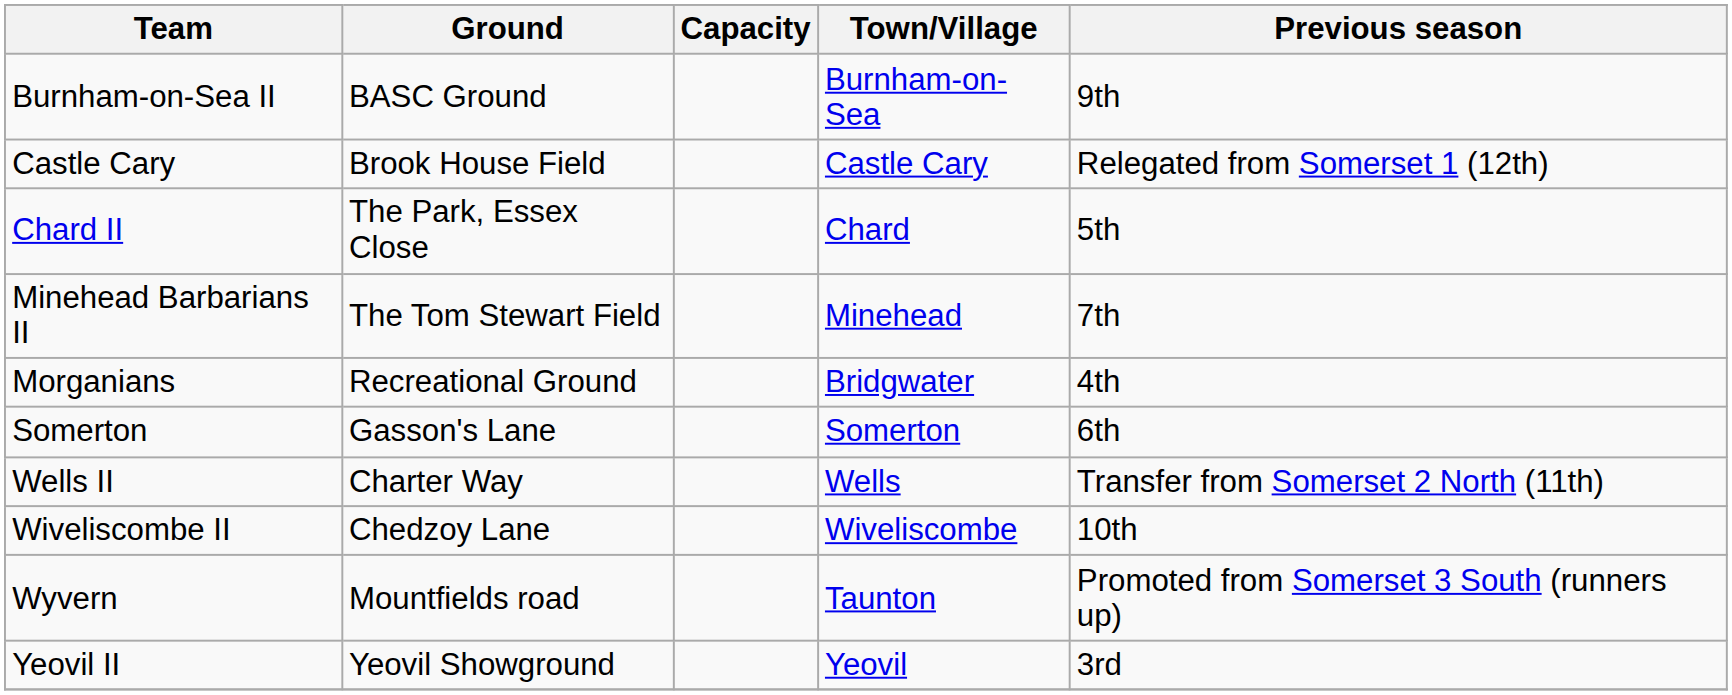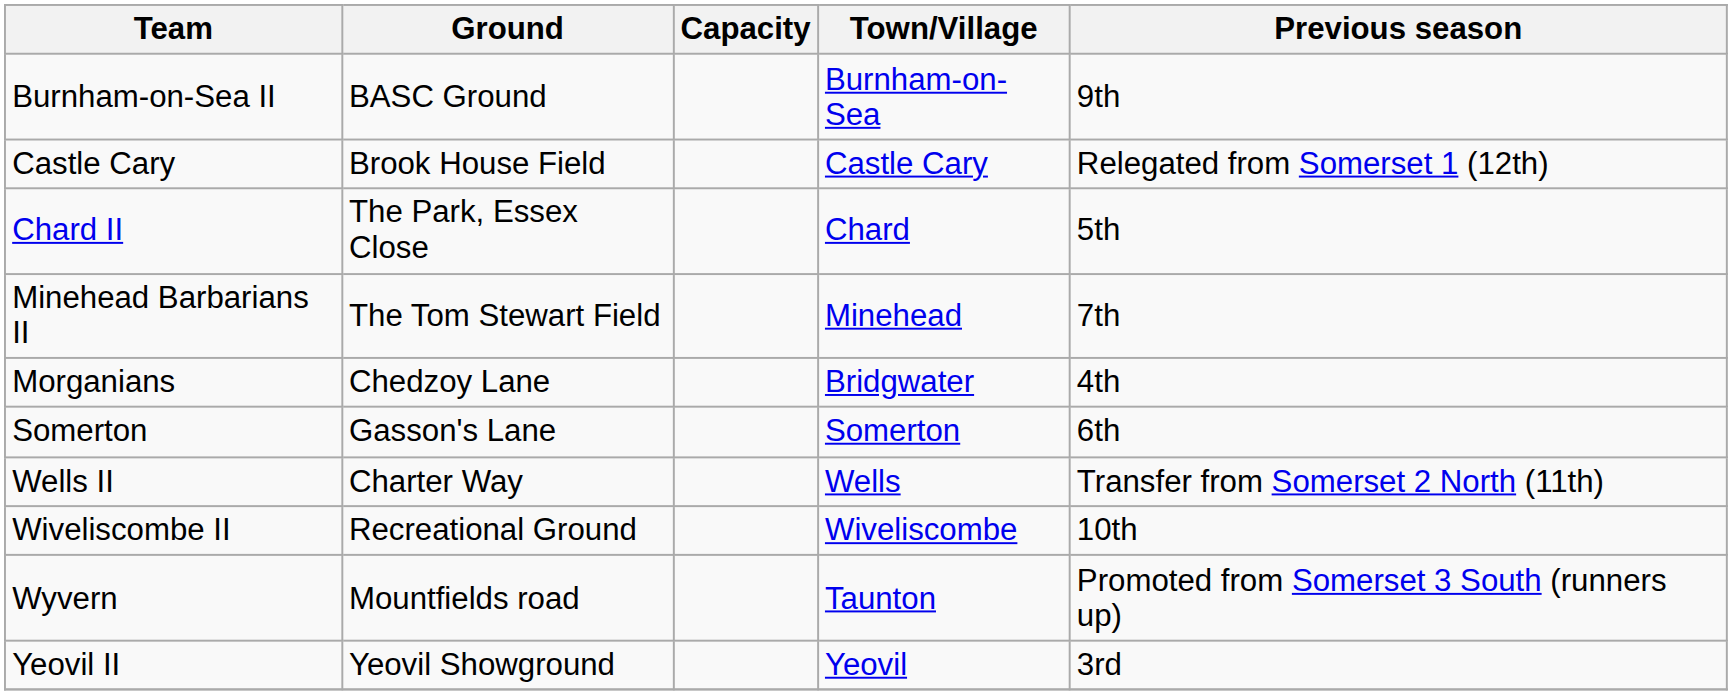Morganians | Ground: Recreational Ground -> Chedzoy Lane
Wiveliscombe II | Ground: Chedzoy Lane -> Recreational Ground
